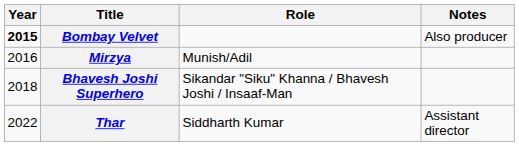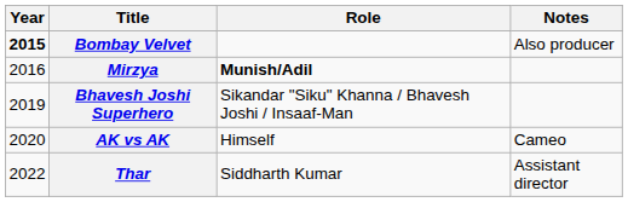Mirzya | Role: normal -> bold
Bhavesh Joshi Superhero | Year: 2018 -> 2019
+ row: 2020 | AK vs AK | Himself | Cameo
